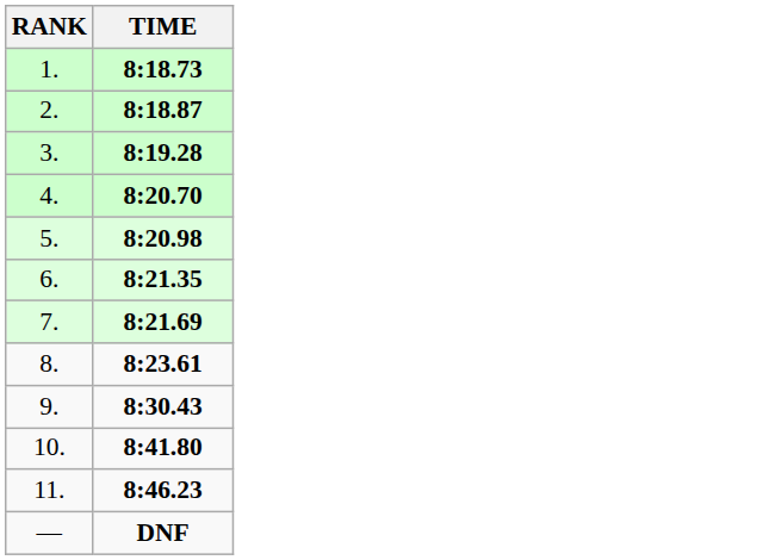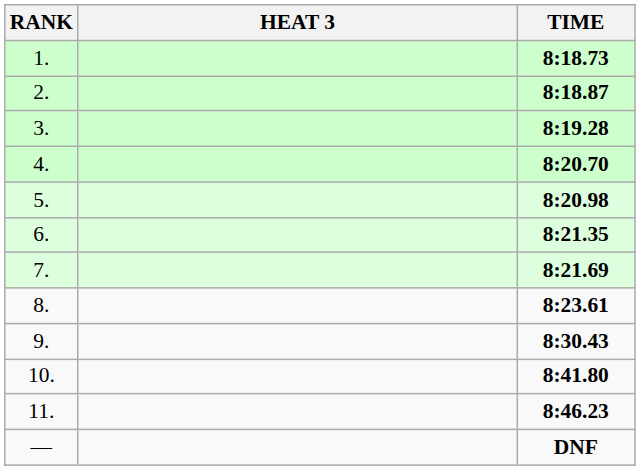+ column: HEAT 3
